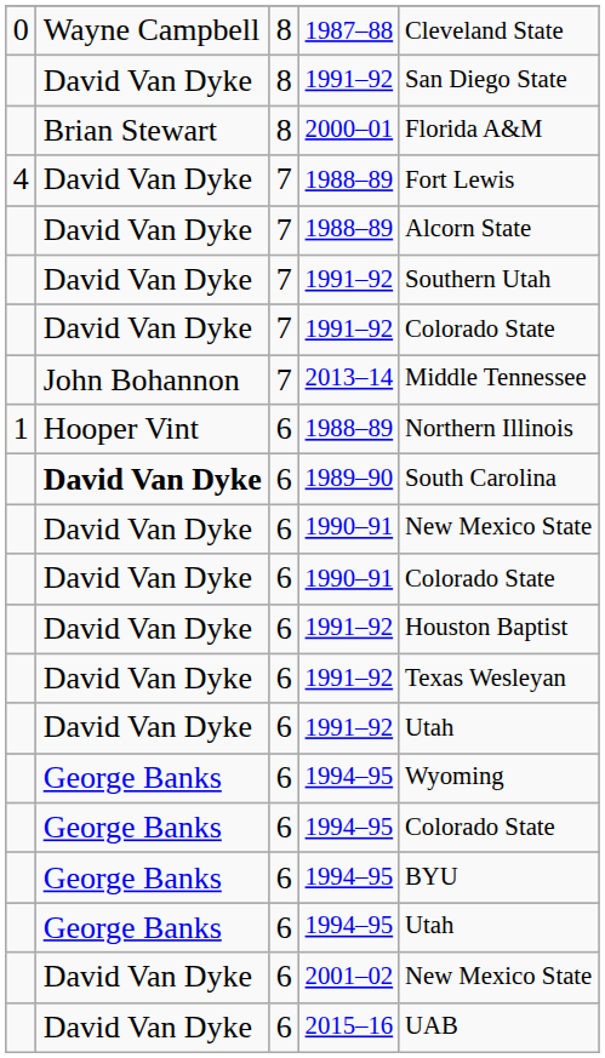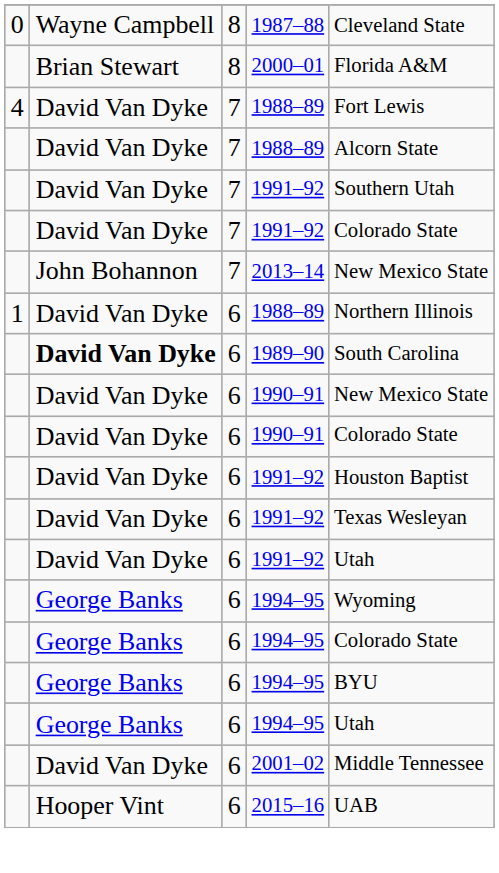- row: David Van Dyke | 8 | 1991–92 | San Diego State
2013–14 | column 5: Middle Tennessee -> New Mexico State
6 / 1988–89 | column 2: Hooper Vint -> David Van Dyke
2001–02 | column 5: New Mexico State -> Middle Tennessee
2015–16 | column 2: David Van Dyke -> Hooper Vint
